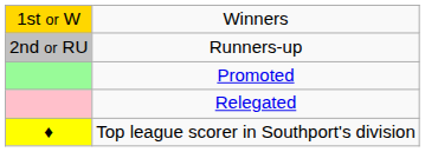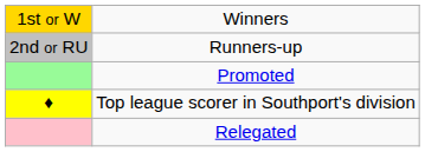rows swapped: Relegated <-> Top league scorer in Southport's division
